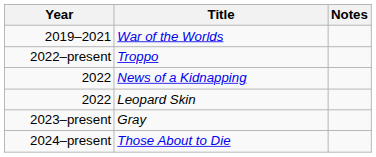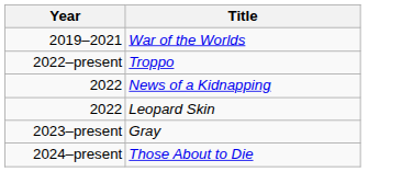- column: Notes
